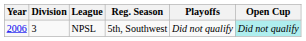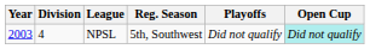NPSL | Year: 2006 -> 2003
NPSL | Division: 3 -> 4
